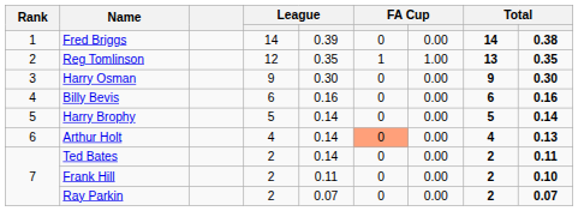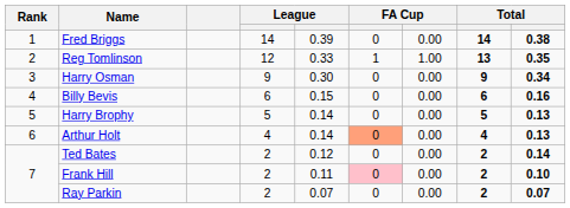Reg Tomlinson | column 5: 0.35 -> 0.33
Harry Osman | column 9: 0.30 -> 0.34
Billy Bevis | column 5: 0.16 -> 0.15
Harry Brophy | column 9: 0.14 -> 0.13
Ted Bates | column 5: 0.14 -> 0.12
Ted Bates | column 9: 0.11 -> 0.14
Frank Hill | column 6: no background -> pink background
